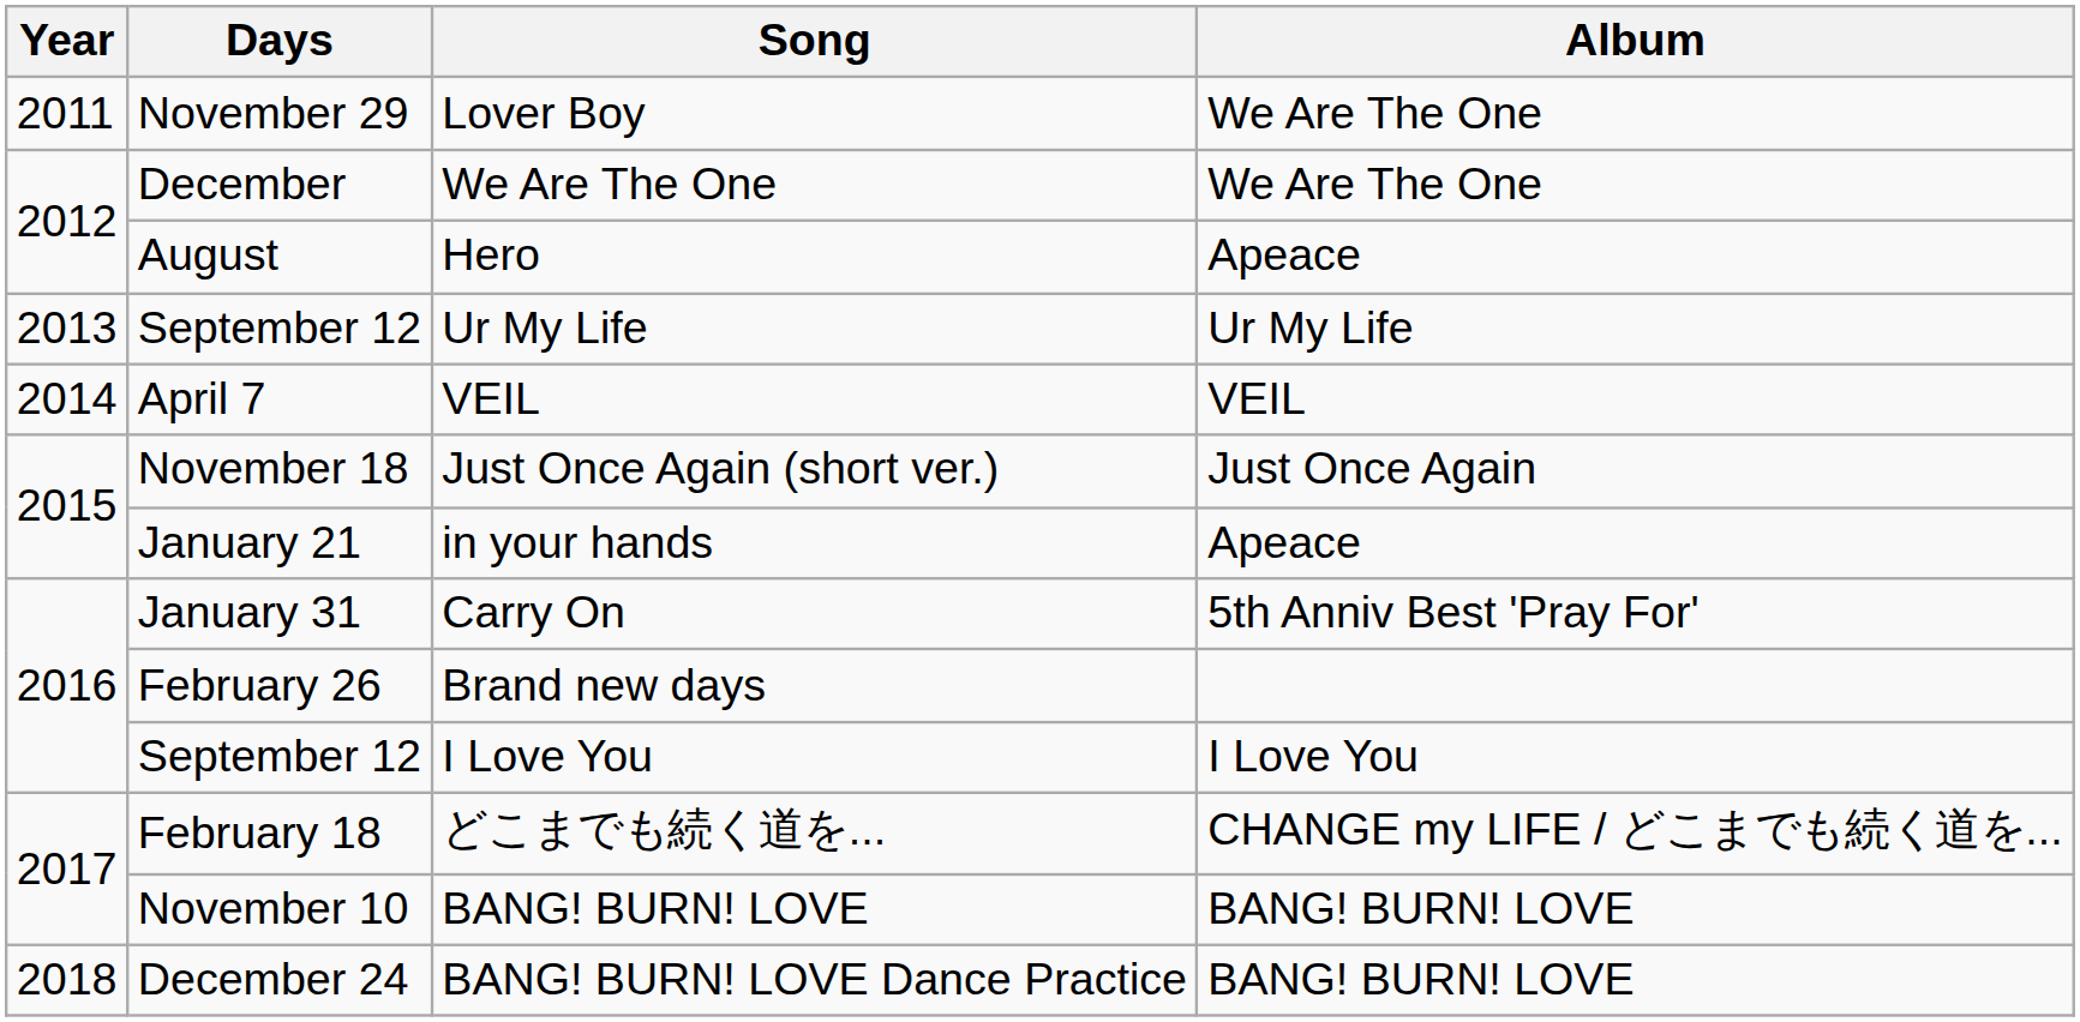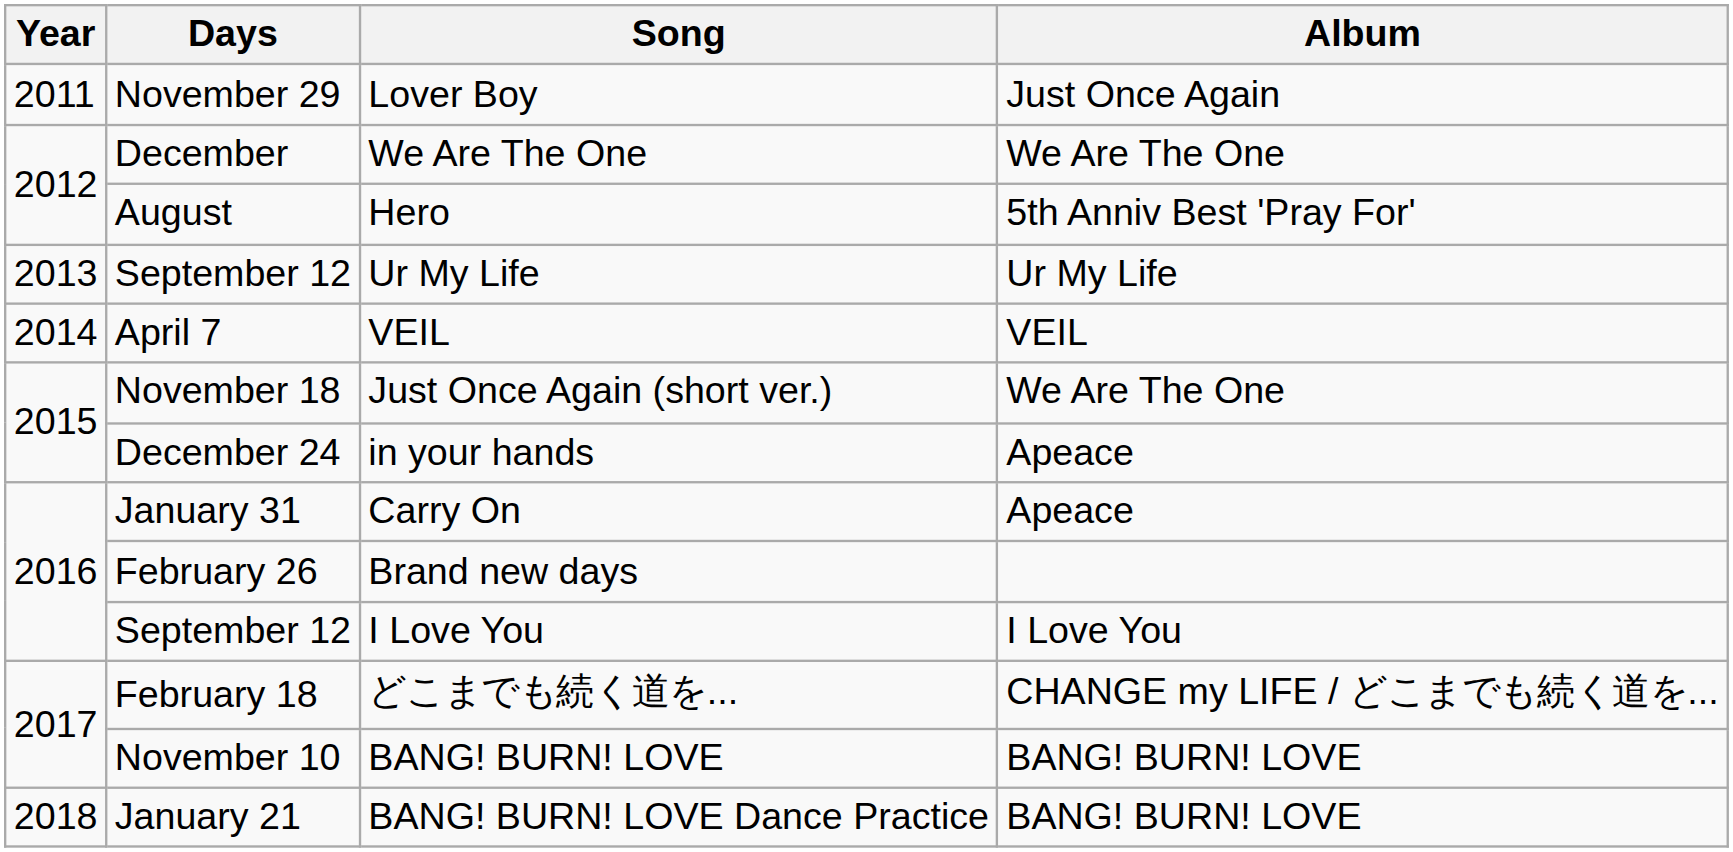Lover Boy | Album: We Are The One -> Just Once Again
Hero | Album: Apeace -> 5th Anniv Best 'Pray For'
Just Once Again (short ver.) | Album: Just Once Again -> We Are The One
in your hands | Days: January 21 -> December 24
Carry On | Album: 5th Anniv Best 'Pray For' -> Apeace
BANG! BURN! LOVE Dance Practice | Days: December 24 -> January 21
